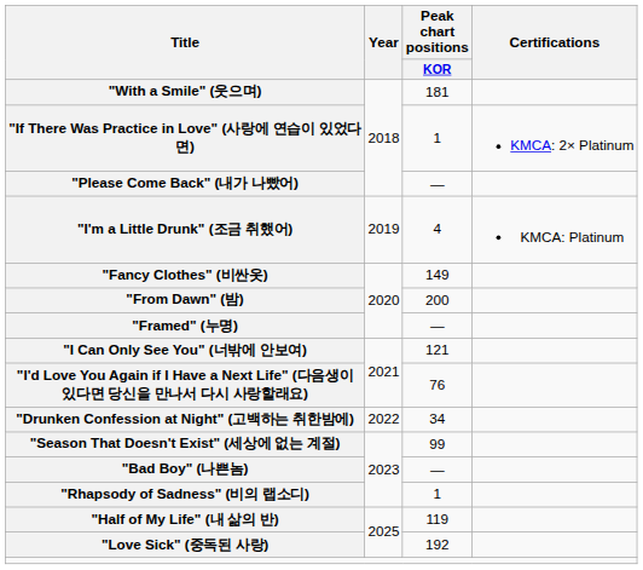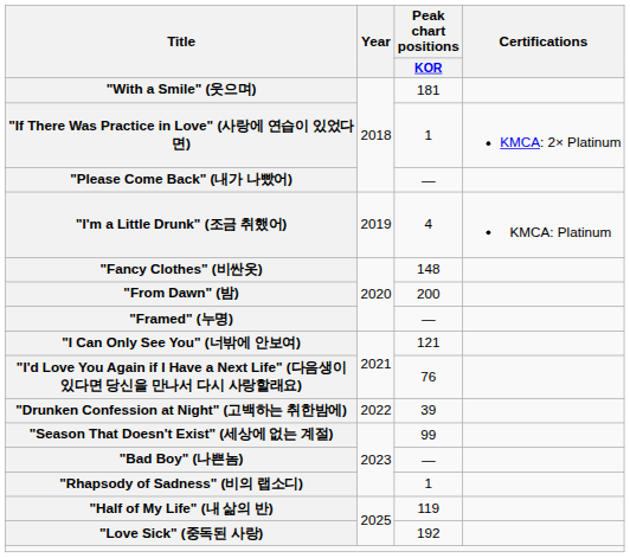"Fancy Clothes" (비싼옷) | Peak chart positions / KOR: 149 -> 148
"Drunken Confession at Night" (고백하는 취한밤에) | Peak chart positions / KOR: 34 -> 39
